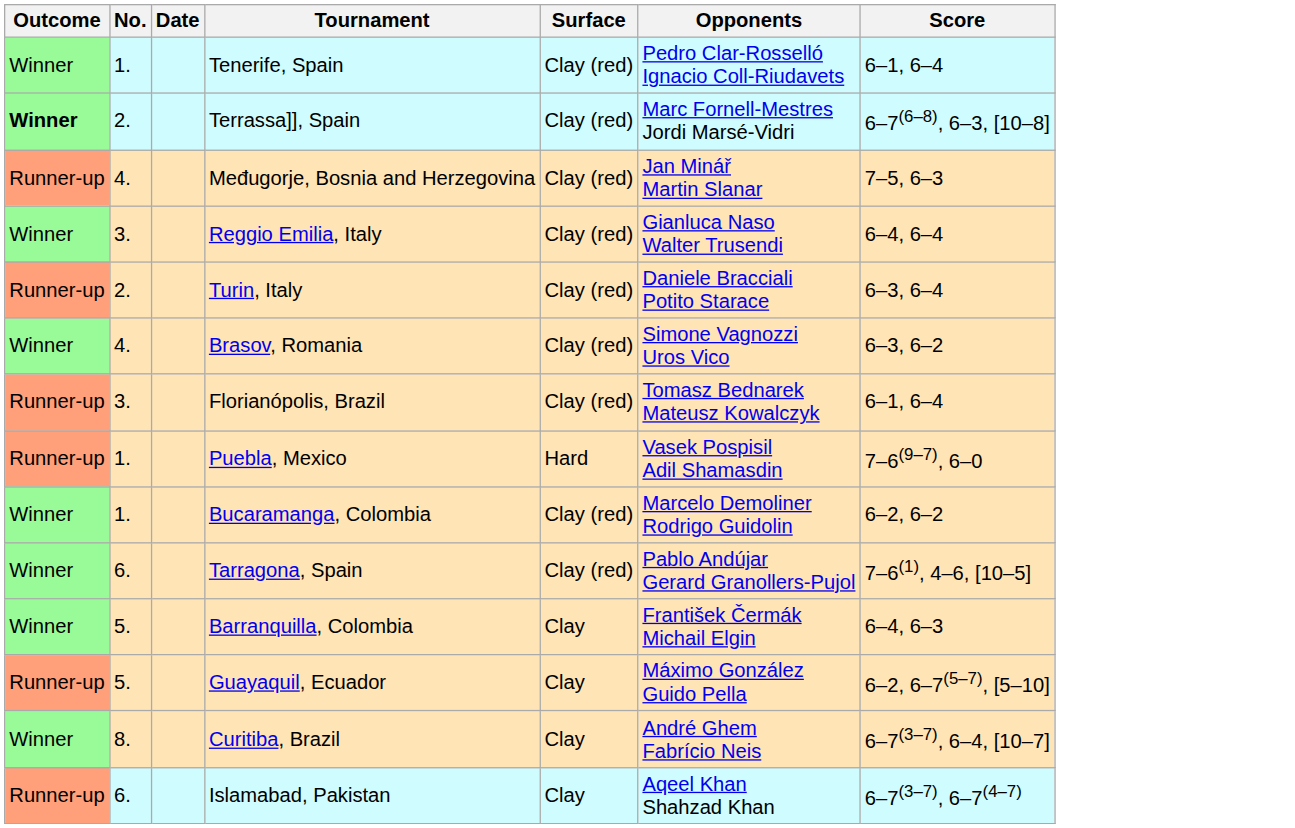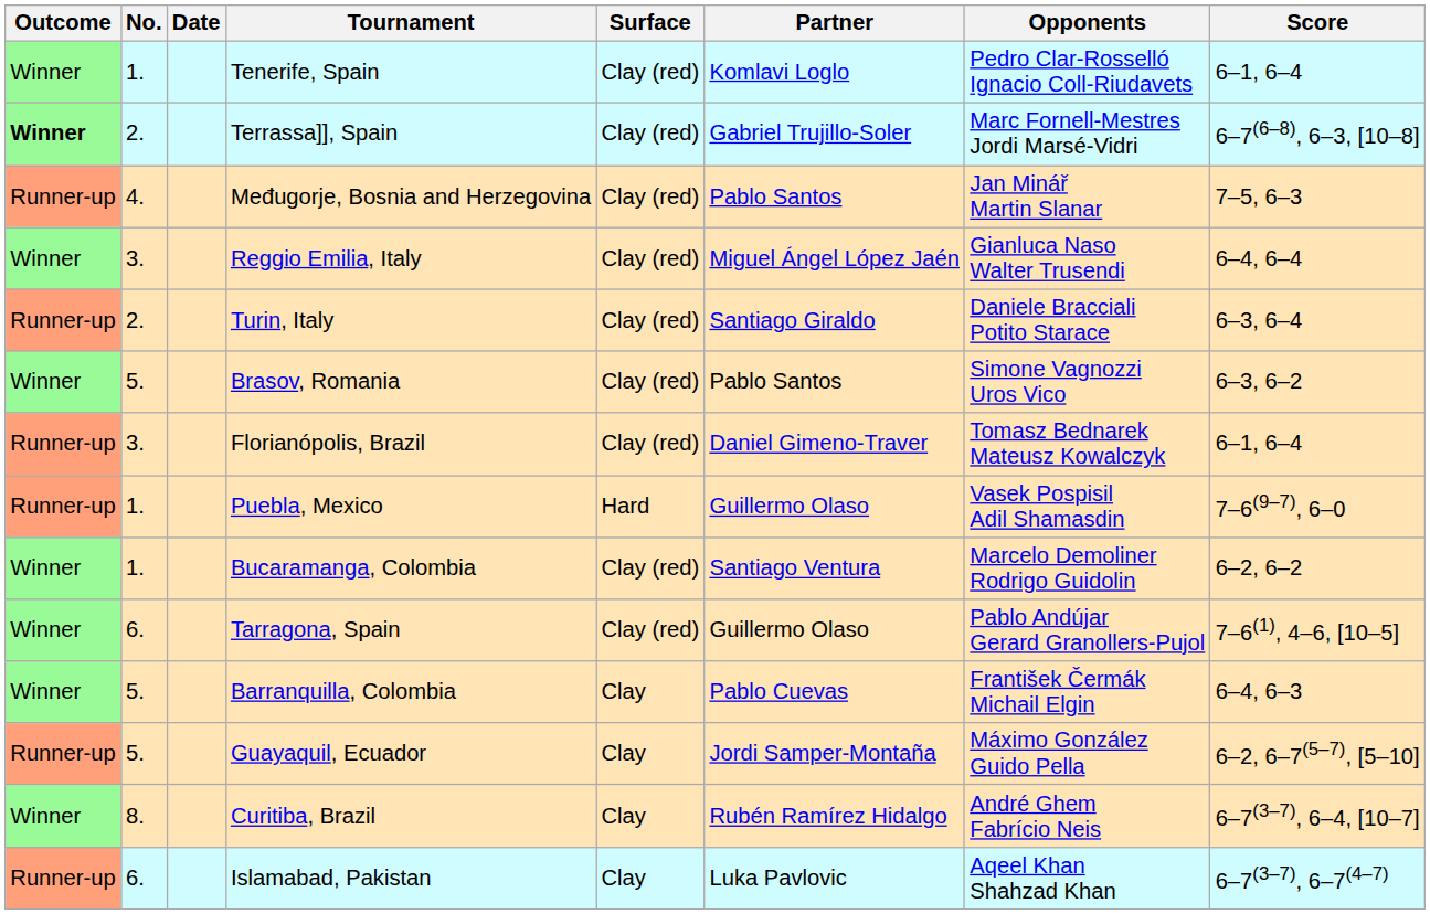+ column: Partner | Komlavi Loglo | Gabriel Trujillo-Soler | Pablo Santos | Miguel Ángel López Jaén | Santiago Giraldo | Pablo Santos | Daniel Gimeno-Traver | Guillermo Olaso | Santiago Ventura | Guillermo Olaso | Pablo Cuevas | Jordi Samper-Montaña | Rubén Ramírez Hidalgo | Luka Pavlovic
Brasov, Romania | No.: 4. -> 5.
